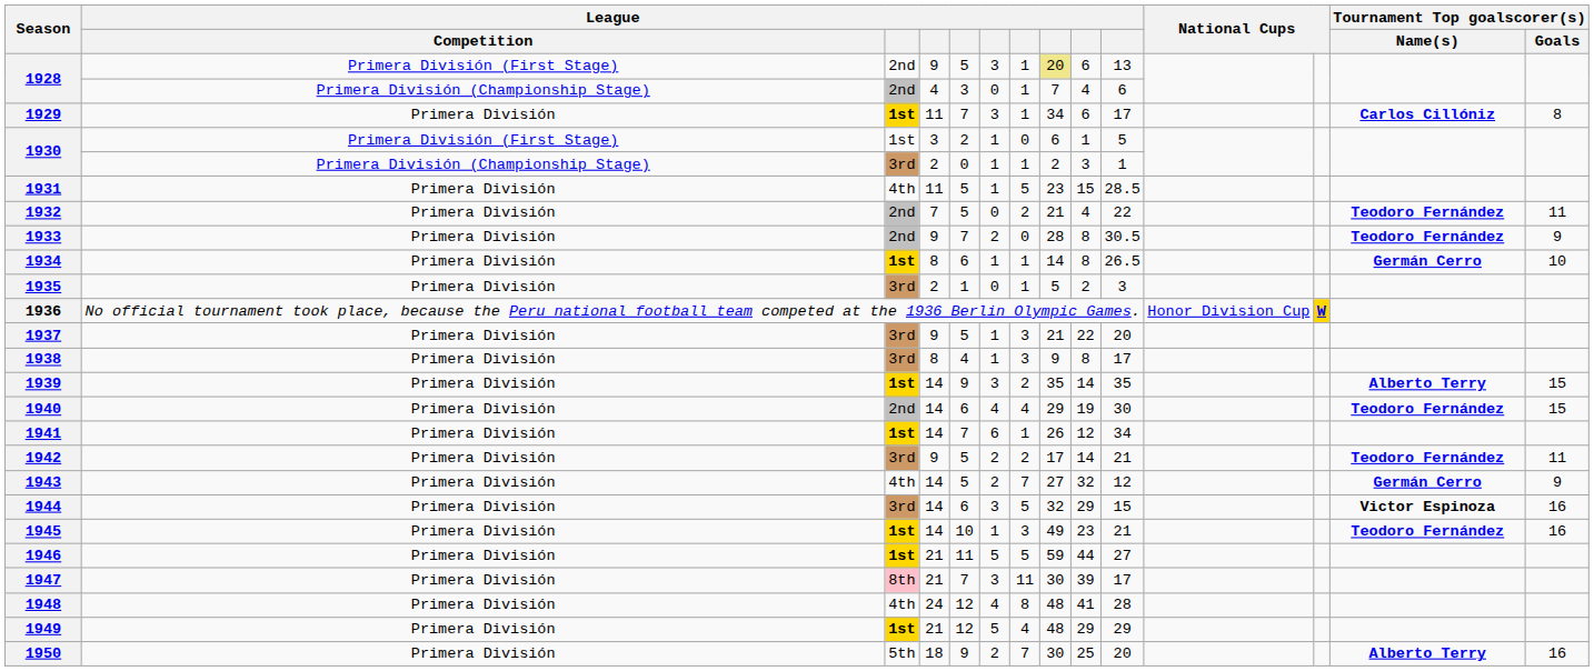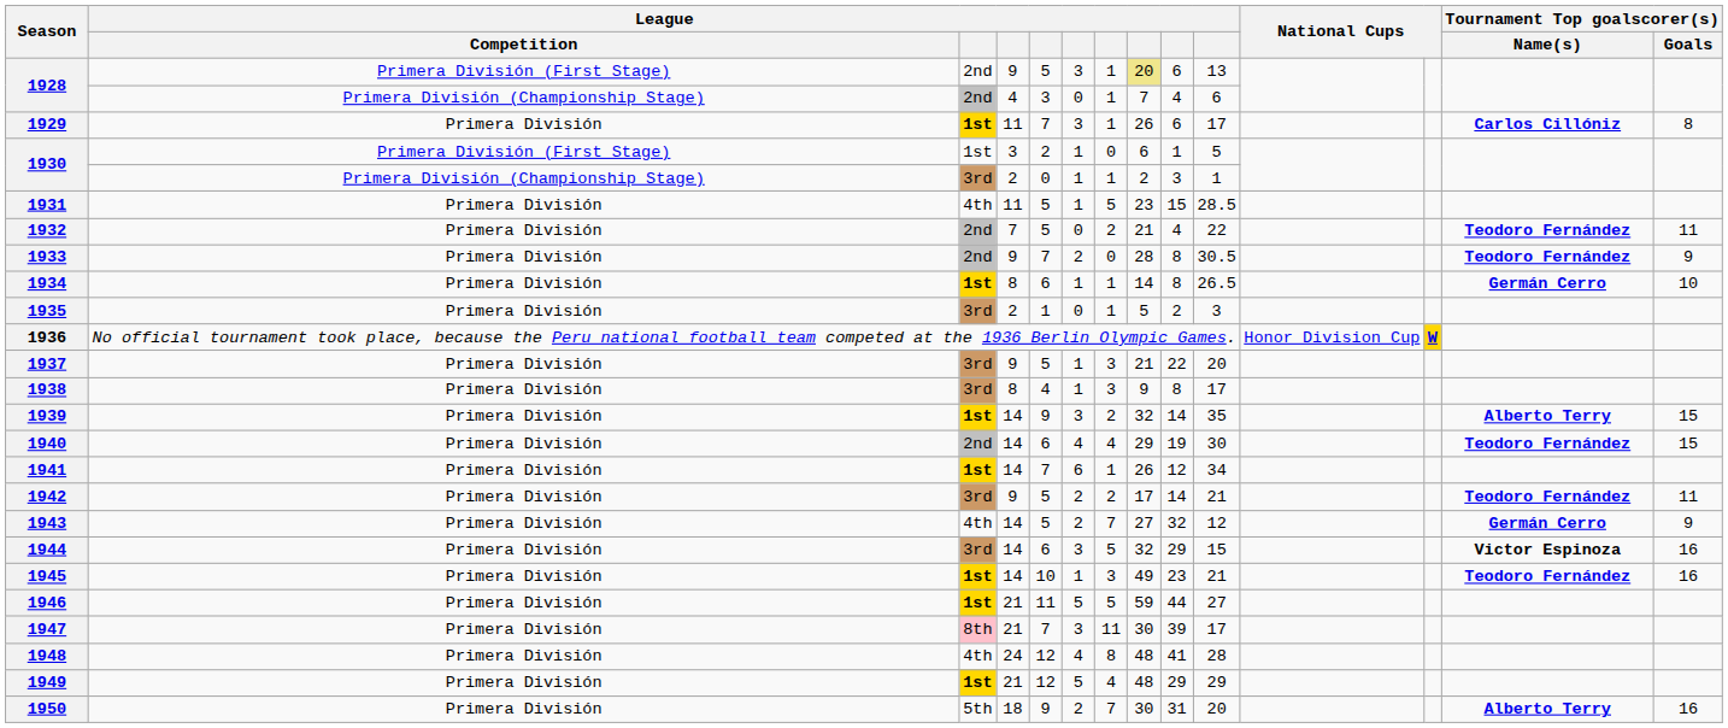1929 | column 8: 34 -> 26
1939 | column 8: 35 -> 32
1950 | column 9: 25 -> 31
